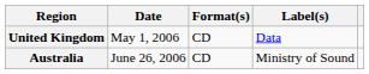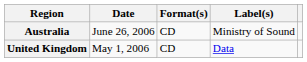rows swapped: United Kingdom <-> Australia
